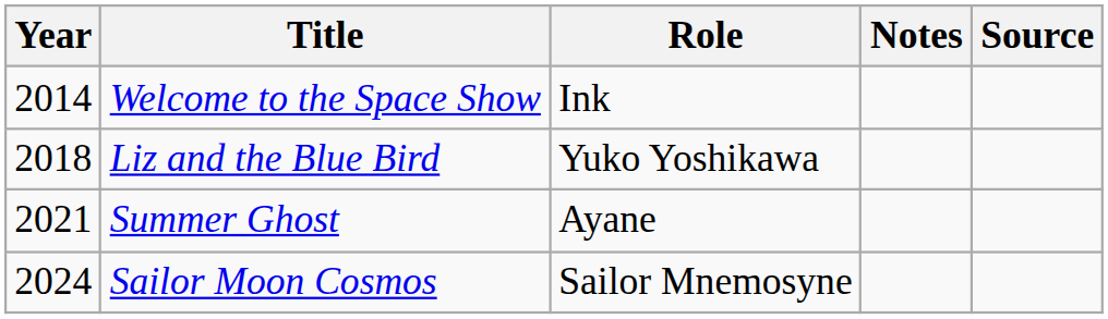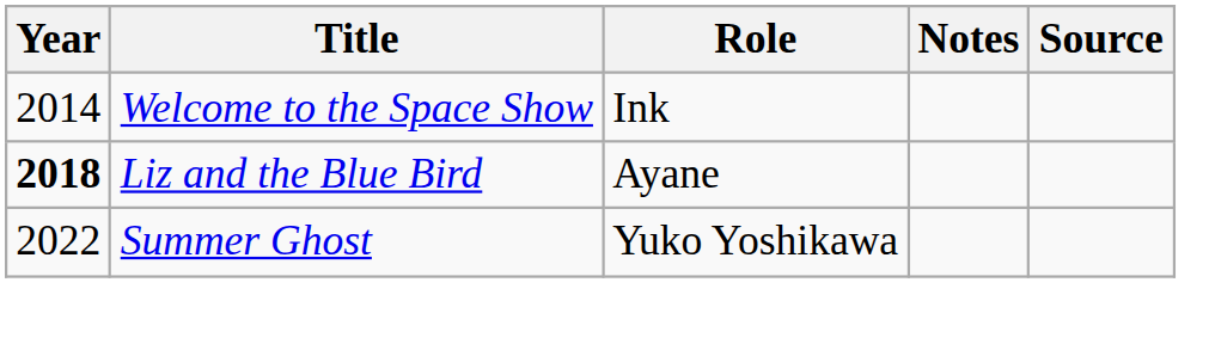Liz and the Blue Bird | Year: normal -> bold
Liz and the Blue Bird | Role: Yuko Yoshikawa -> Ayane
Summer Ghost | Year: 2021 -> 2022
Summer Ghost | Role: Ayane -> Yuko Yoshikawa
- row: 2024 | Sailor Moon Cosmos | Sailor Mnemosyne
